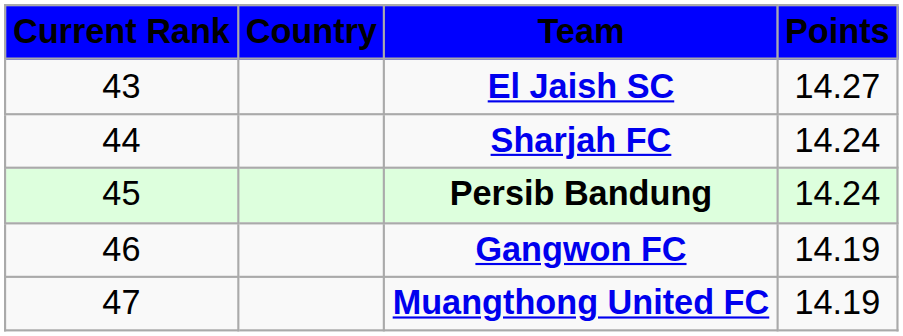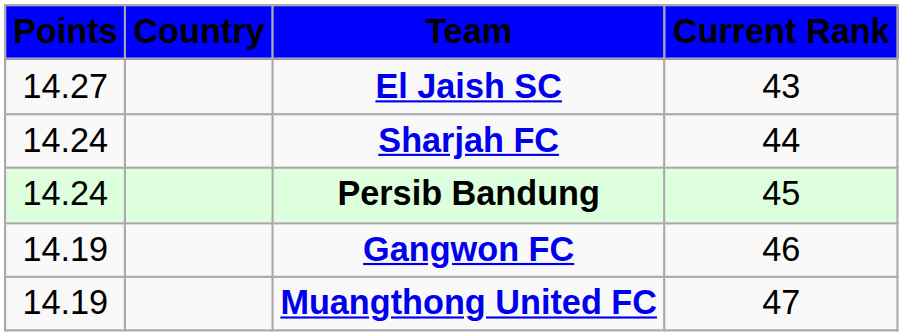columns swapped: Current Rank <-> Points
